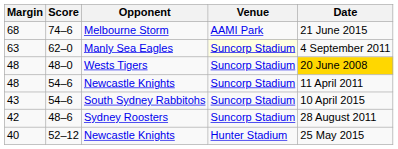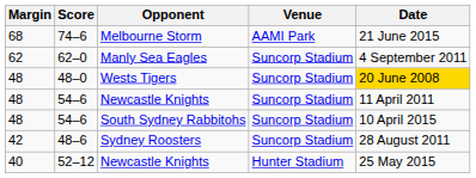62–0 | Margin: 63 -> 62
62–0 | Venue: lightyellow background -> no background
54–6 / South Sydney Rabbitohs | Margin: 43 -> 48
